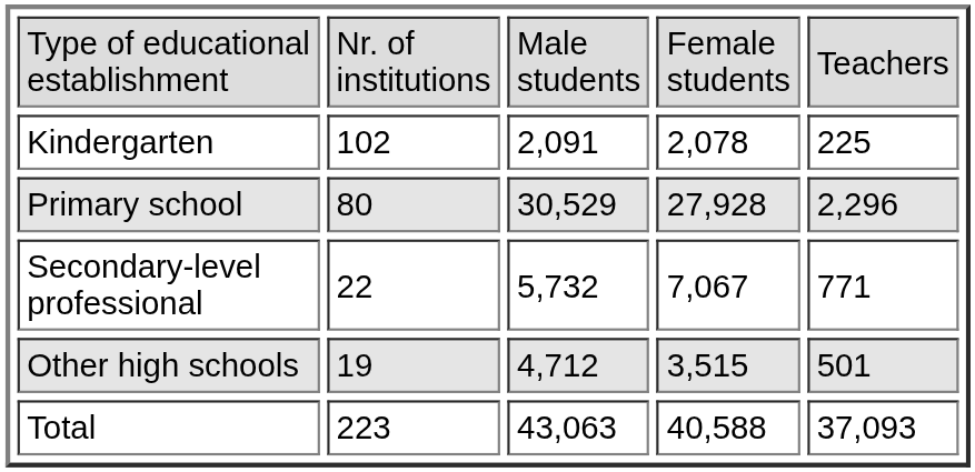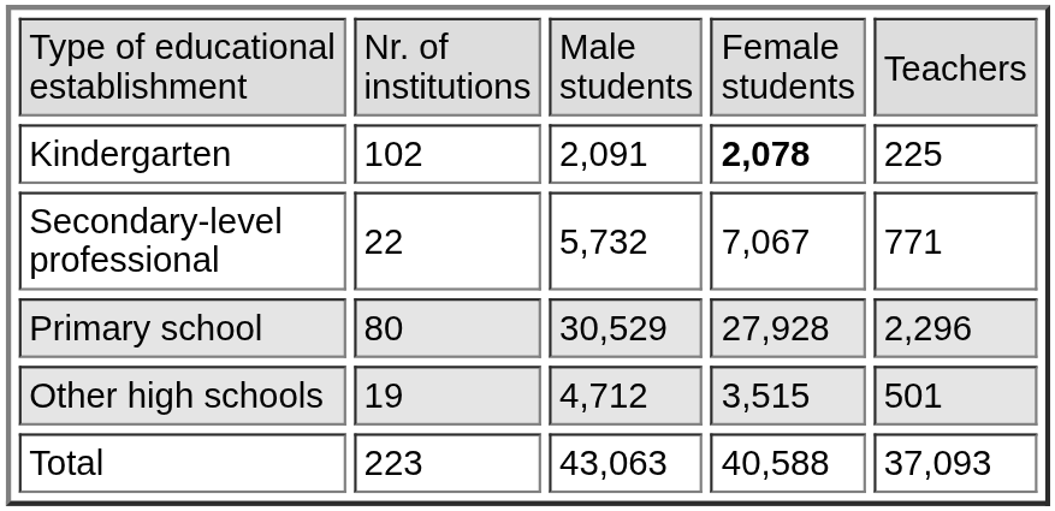Kindergarten | column 4: normal -> bold
rows swapped: Primary school <-> Secondary-level professional
